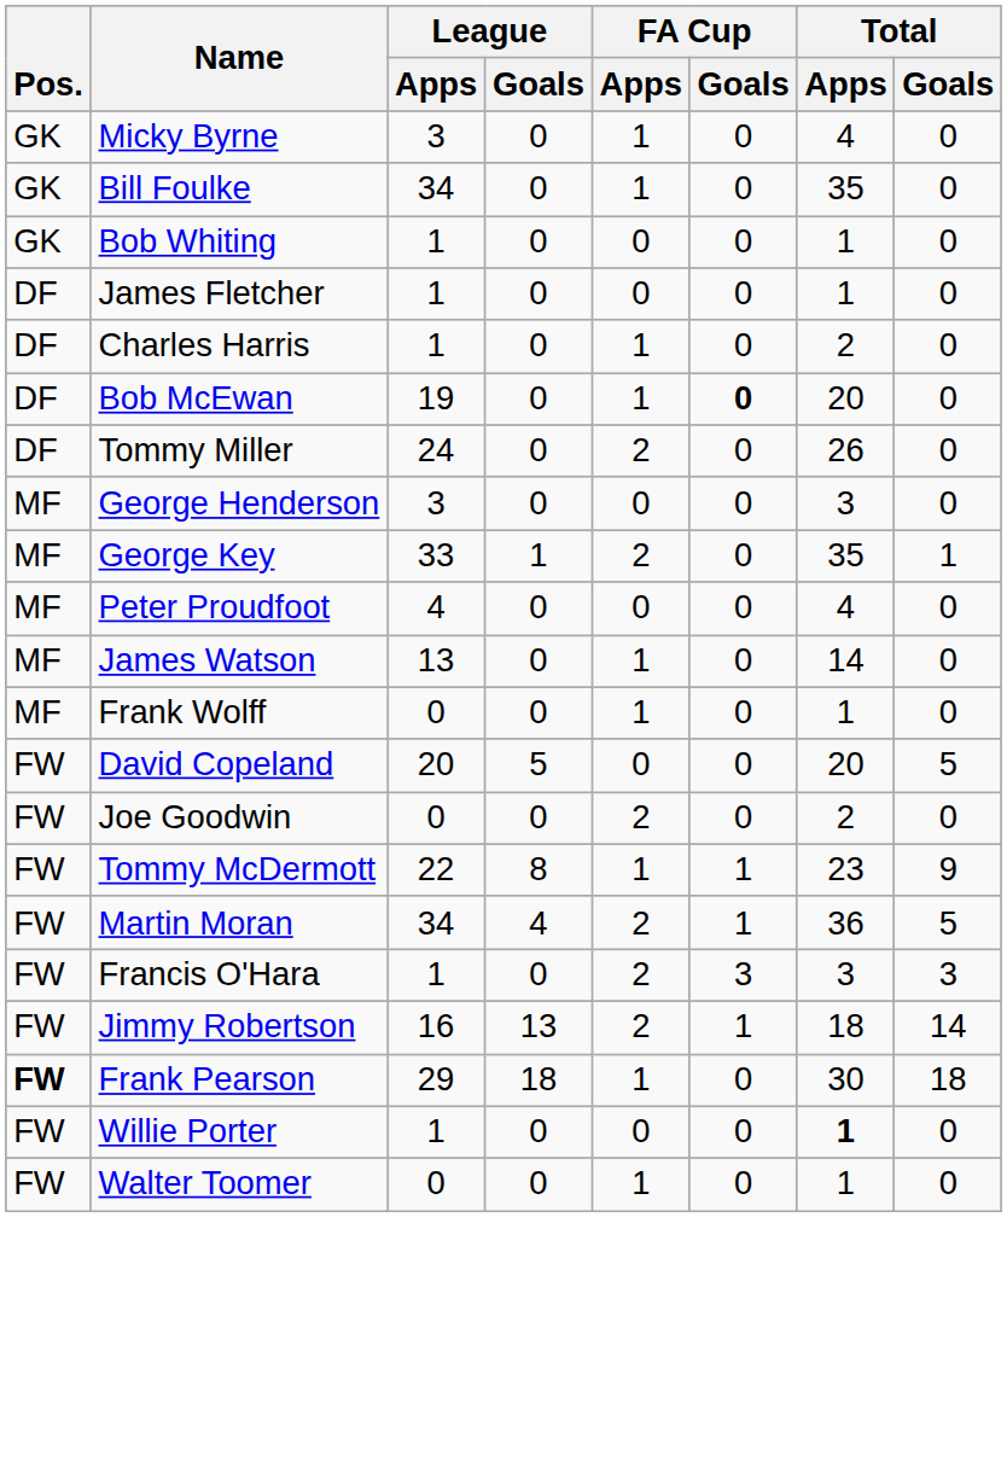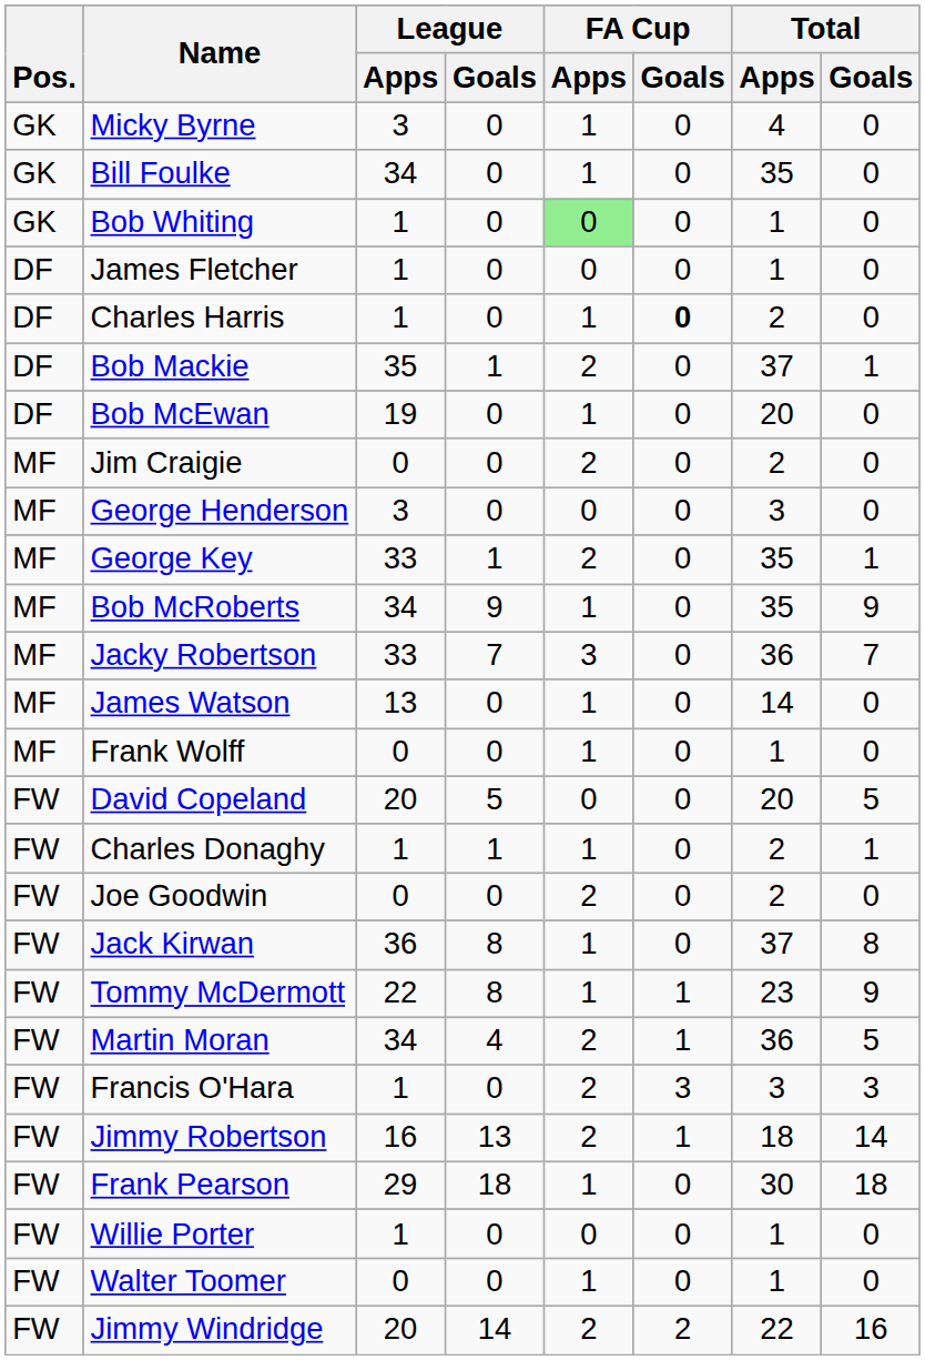Bob Whiting | FA Cup / Apps: no background -> lightgreen background
Charles Harris | FA Cup / Goals: normal -> bold
+ row: DF | Bob Mackie | 35 | 1 | 2 | 0 | 37 | 1
Bob McEwan | FA Cup / Goals: bold -> normal
- row: DF | Tommy Miller | 24 | 0 | 2 | 0 | 26 | 0
+ row: MF | Jim Craigie | 0 | 0 | 2 | 0 | 2 | 0
+ row: MF | Bob McRoberts | 34 | 9 | 1 | 0 | 35 | 9
- row: MF | Peter Proudfoot | 4 | 0 | 0 | 0 | 4 | 0
+ row: MF | Jacky Robertson | 33 | 7 | 3 | 0 | 36 | 7
+ row: FW | Charles Donaghy | 1 | 1 | 1 | 0 | 2 | 1
+ row: FW | Jack Kirwan | 36 | 8 | 1 | 0 | 37 | 8
Frank Pearson | Pos.: bold -> normal
Willie Porter | Total / Apps: bold -> normal
+ row: FW | Jimmy Windridge | 20 | 14 | 2 | 2 | 22 | 16
